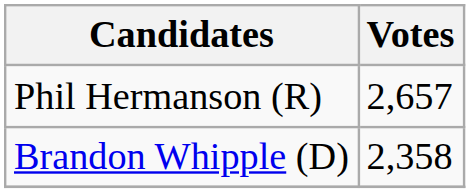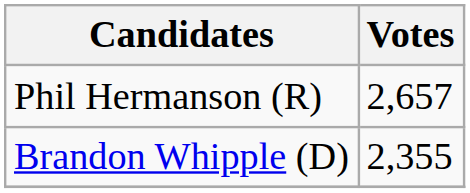Brandon Whipple (D) | Votes: 2,358 -> 2,355
